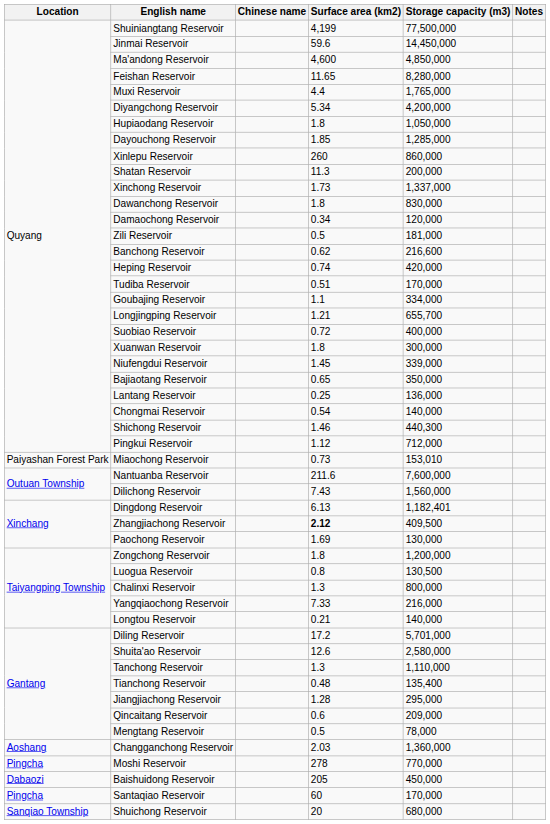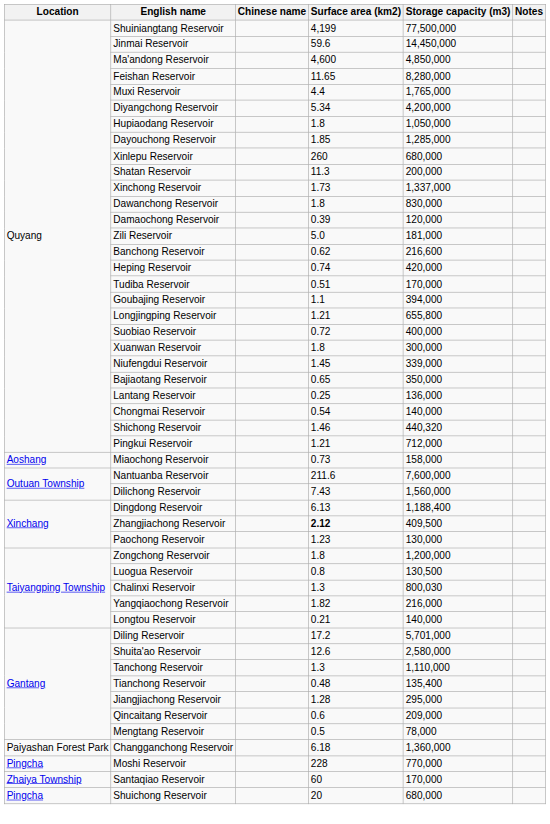Xinlepu Reservoir | Storage capacity (m3): 860,000 -> 680,000
Damaochong Reservoir | Surface area (km2): 0.34 -> 0.39
Zili Reservoir | Surface area (km2): 0.5 -> 5.0
Goubajing Reservoir | Storage capacity (m3): 334,000 -> 394,000
Longjingping Reservoir | Storage capacity (m3): 655,700 -> 655,800
Shichong Reservoir | Storage capacity (m3): 440,300 -> 440,320
Pingkui Reservoir | Surface area (km2): 1.12 -> 1.21
Miaochong Reservoir | Location: Paiyashan Forest Park -> Aoshang
Miaochong Reservoir | Storage capacity (m3): 153,010 -> 158,000
Dingdong Reservoir | Storage capacity (m3): 1,182,401 -> 1,188,400
Paochong Reservoir | Surface area (km2): 1.69 -> 1.23
Chalinxi Reservoir | Storage capacity (m3): 800,000 -> 800,030
Yangqiaochong Reservoir | Surface area (km2): 7.33 -> 1.82
Changganchong Reservoir | Location: Aoshang -> Paiyashan Forest Park
Changganchong Reservoir | Surface area (km2): 2.03 -> 6.18
Moshi Reservoir | Surface area (km2): 278 -> 228
- row: Dabaozi | Baishuidong Reservoir | 205 | 450,000
Santaqiao Reservoir | Location: Pingcha -> Zhaiya Township
Shuichong Reservoir | Location: Sanqiao Township -> Pingcha
